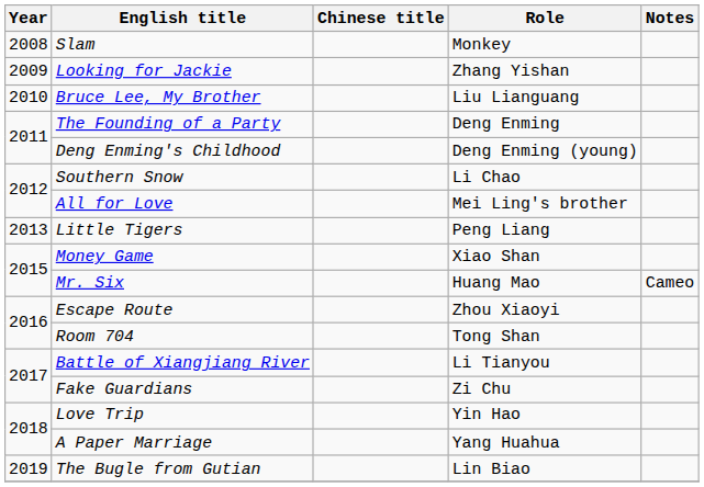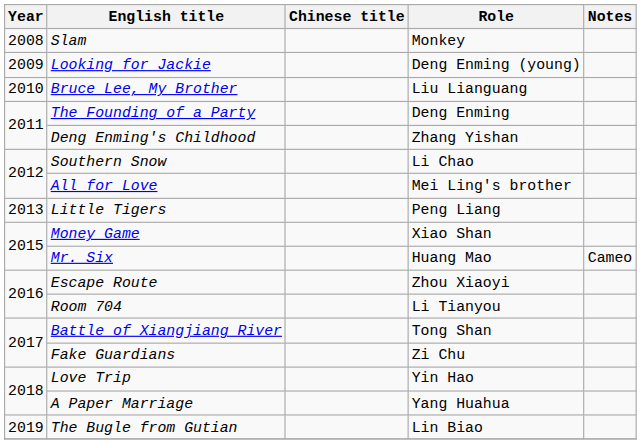Looking for Jackie | Role: Zhang Yishan -> Deng Enming (young)
Deng Enming's Childhood | Role: Deng Enming (young) -> Zhang Yishan
Room 704 | Role: Tong Shan -> Li Tianyou
Battle of Xiangjiang River | Role: Li Tianyou -> Tong Shan
